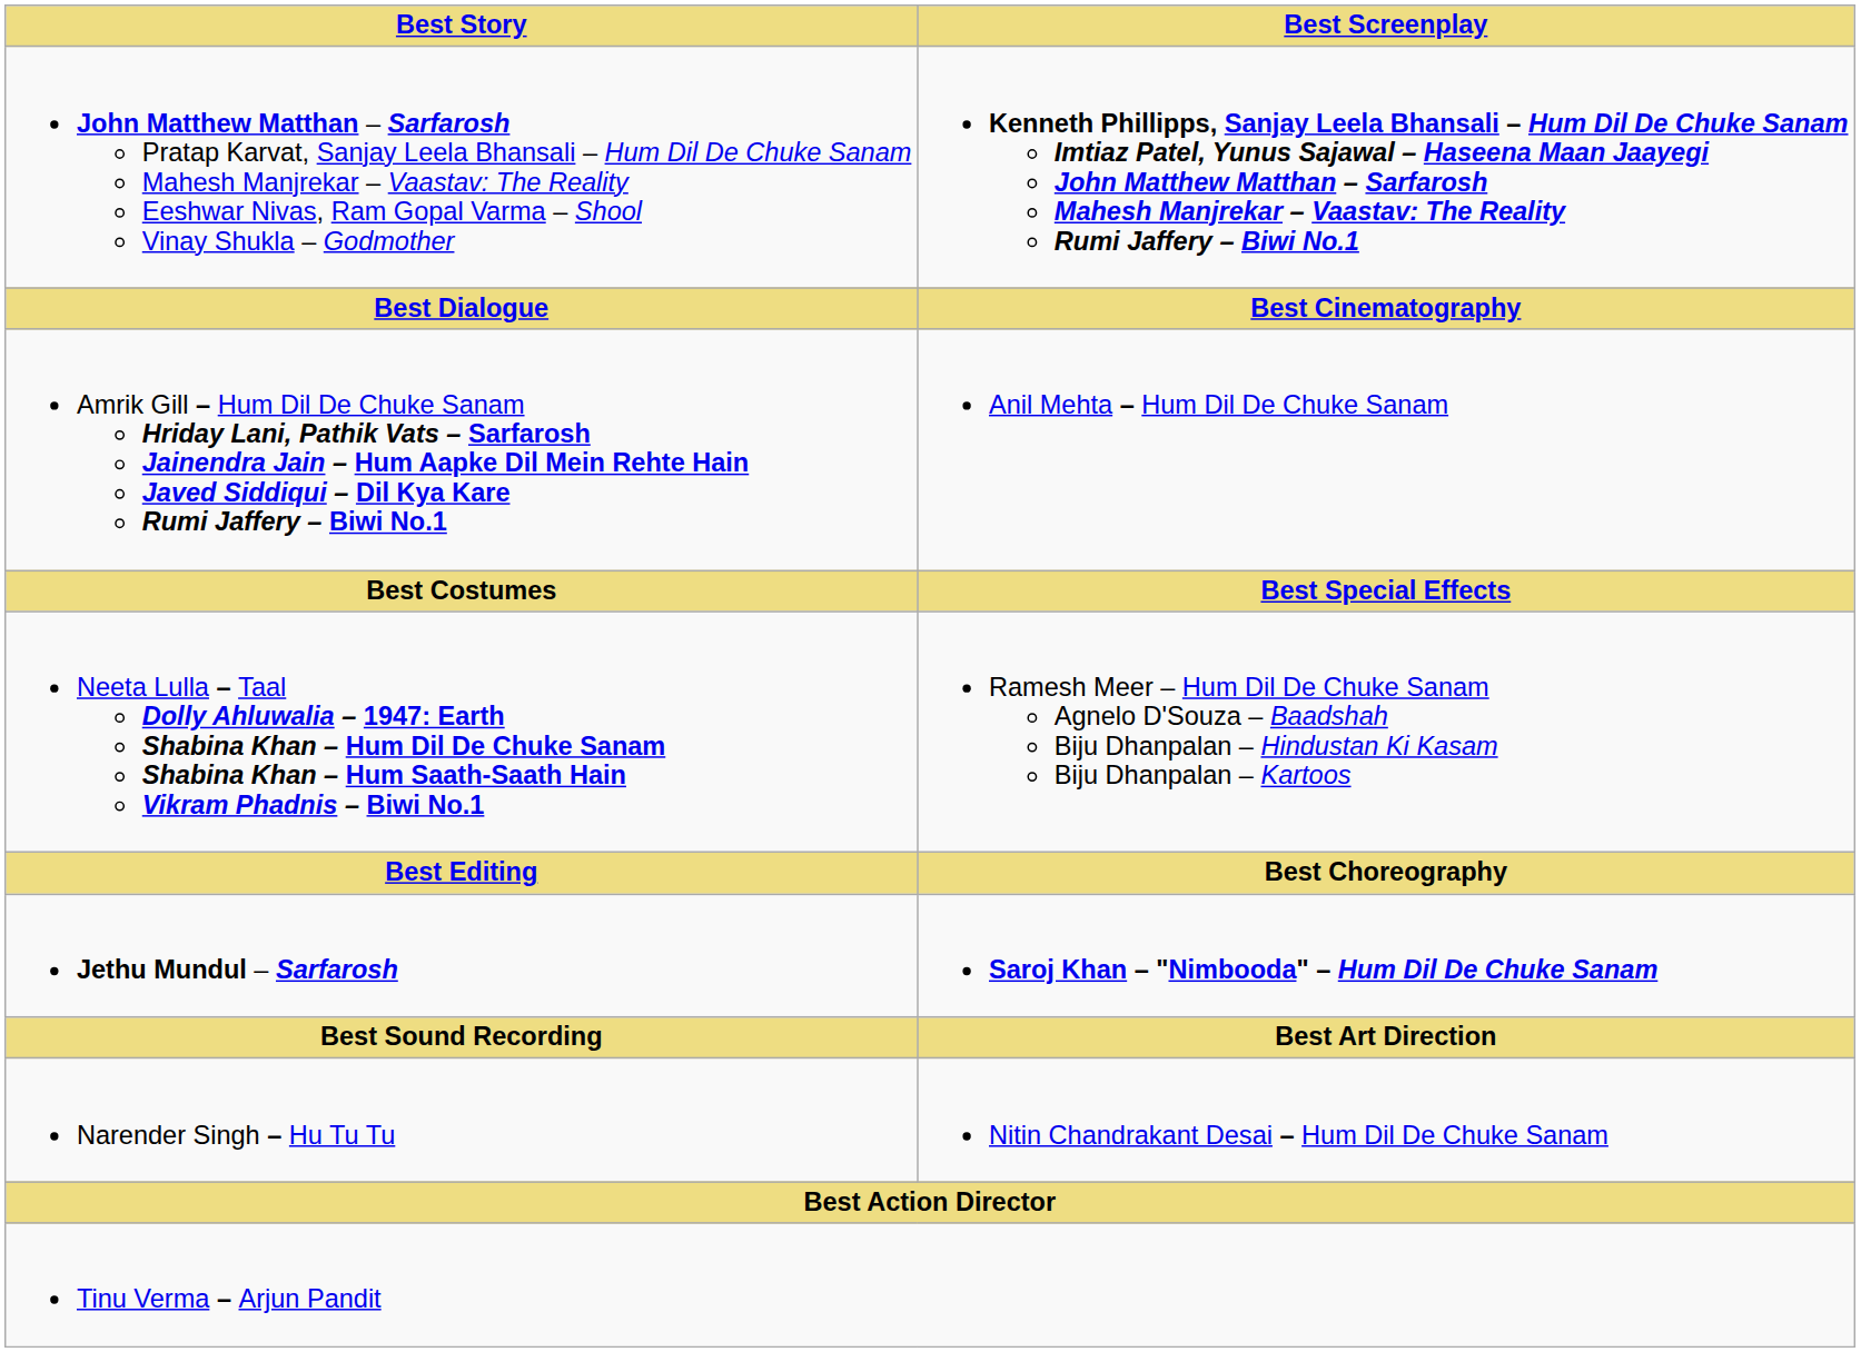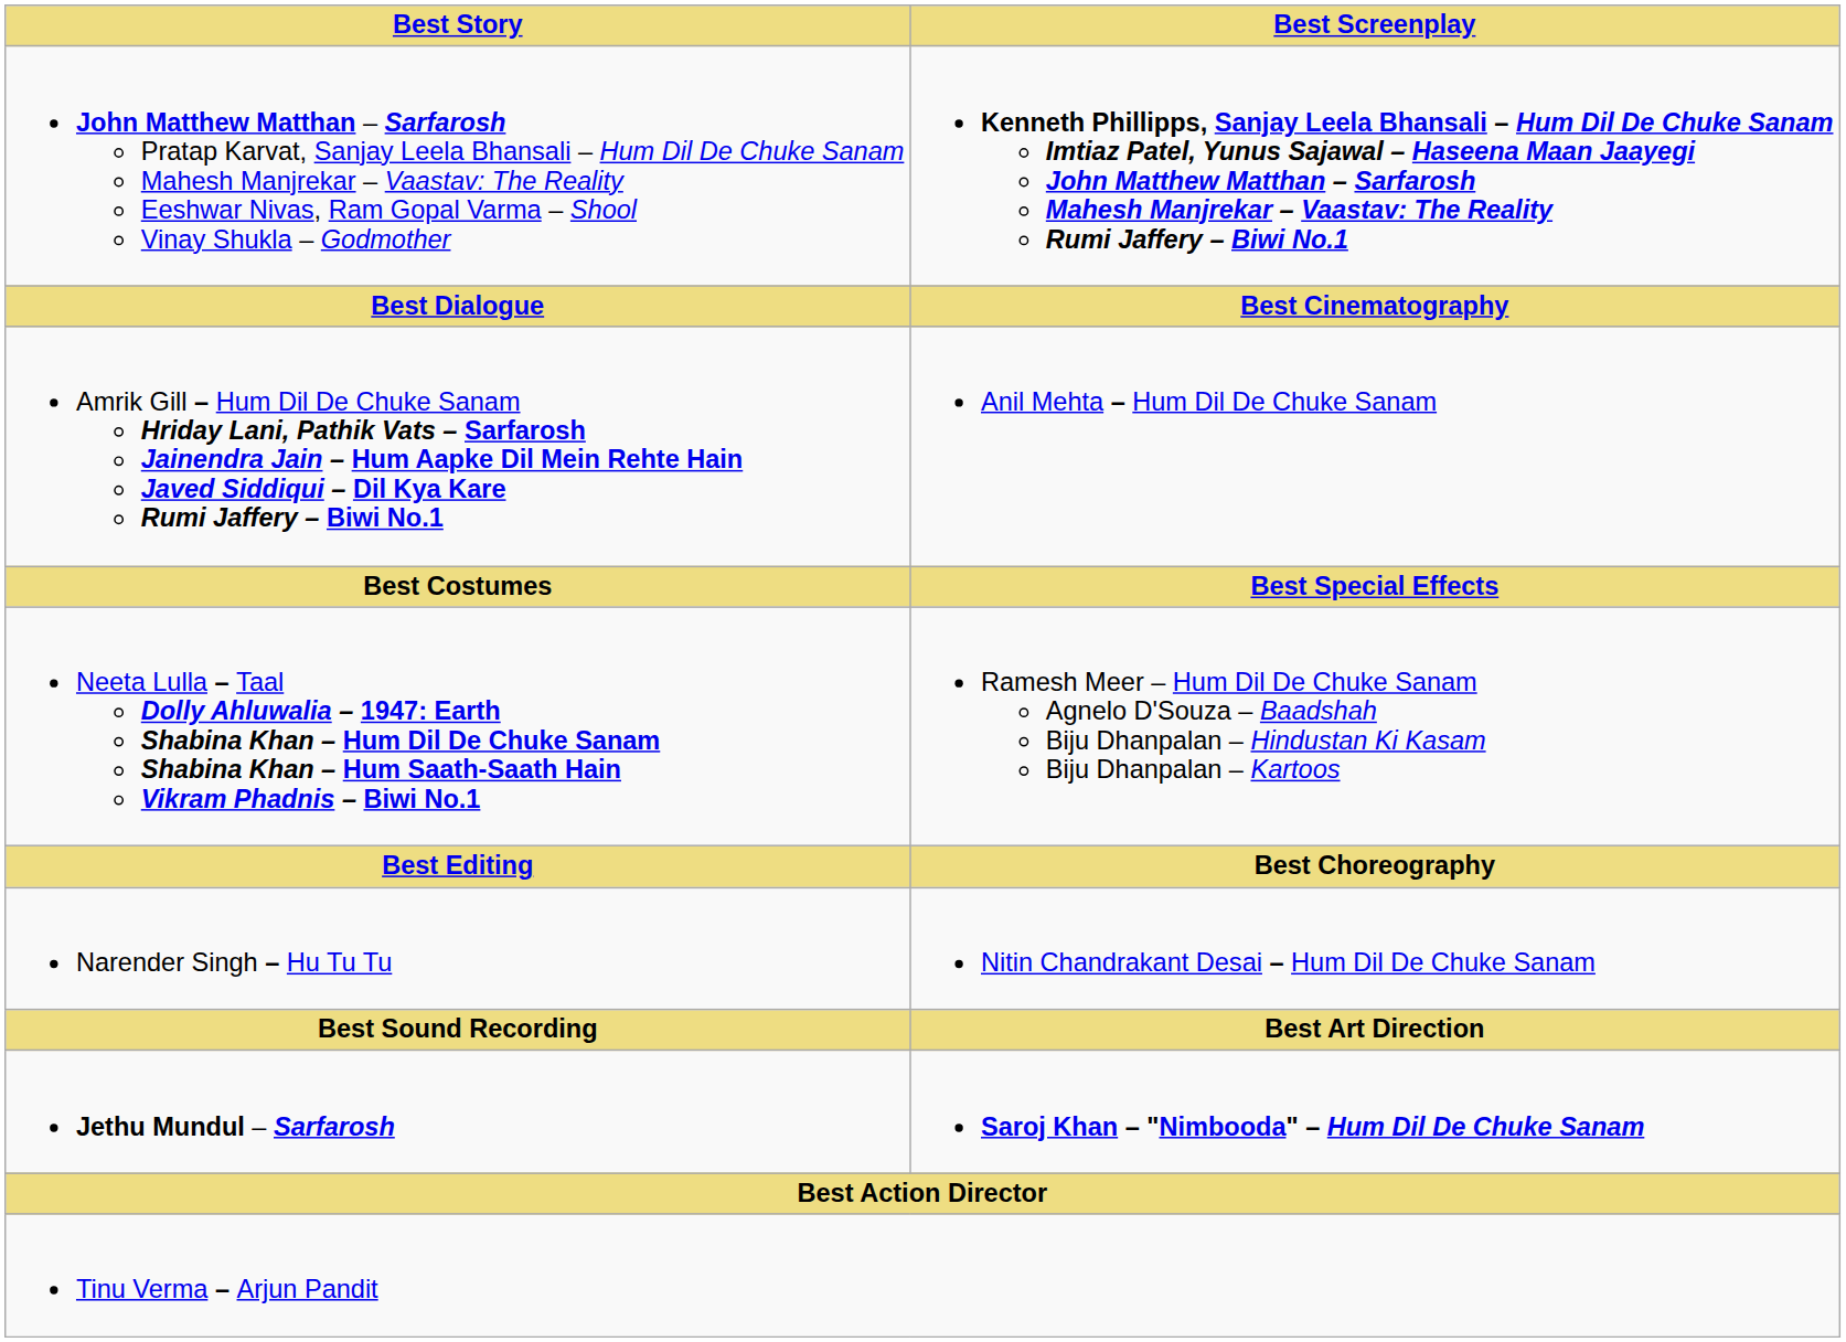rows swapped: Jethu Mundul – Sarfarosh <-> Narender Singh – Hu Tu Tu
